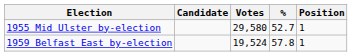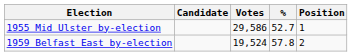1955 Mid Ulster by-election | Votes: 29,580 -> 29,586
1959 Belfast East by-election | Position: 1 -> 2
